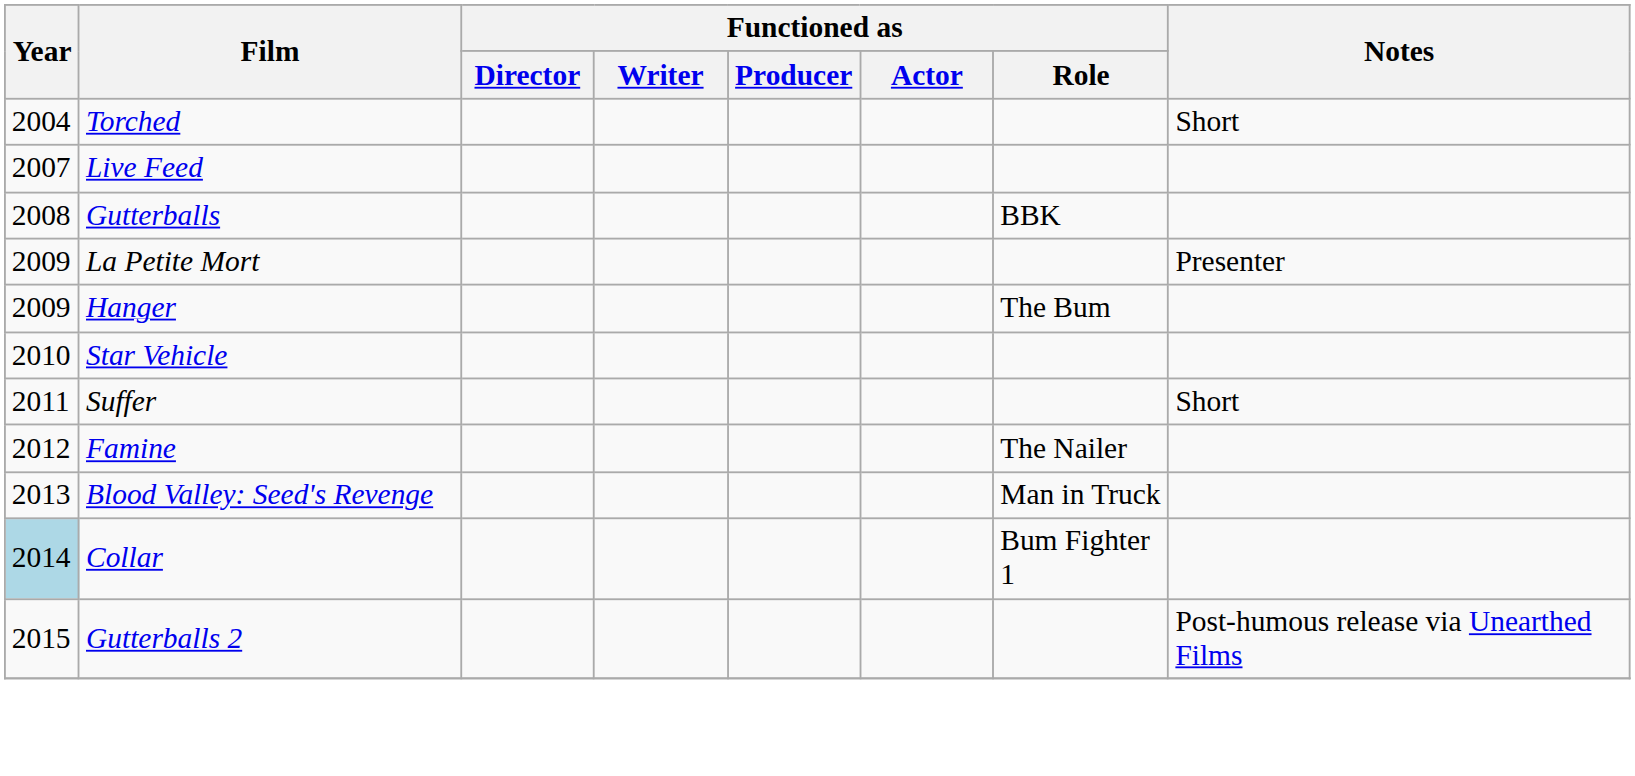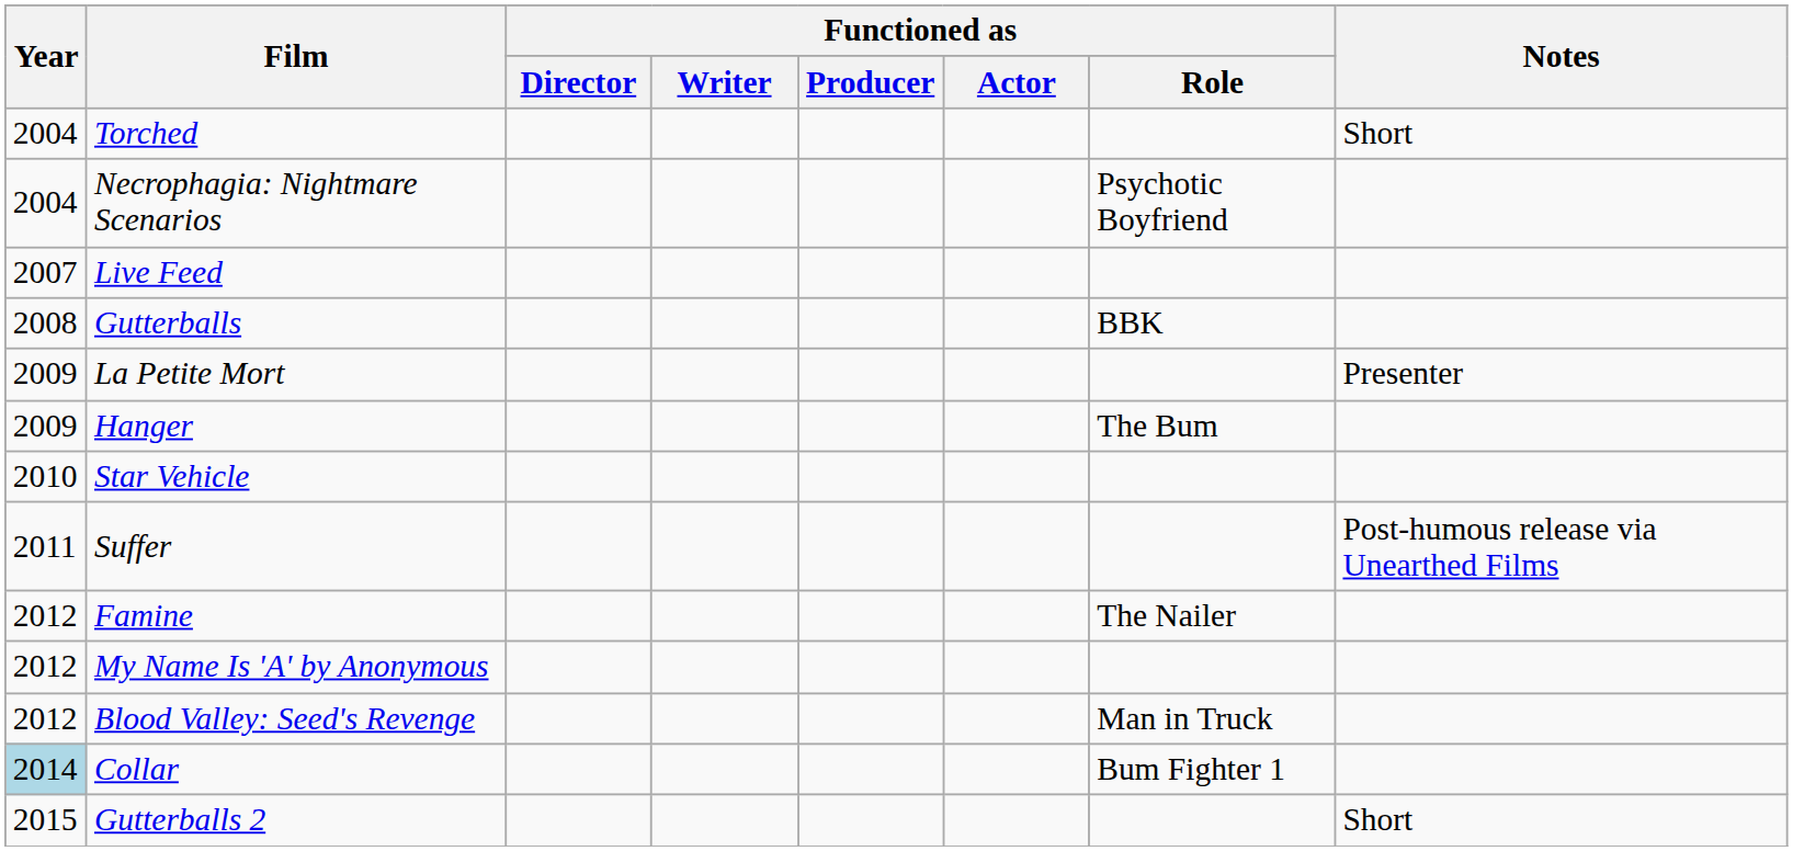+ row: 2004 | Necrophagia: Nightmare Scenarios | Psychotic Boyfriend
Suffer | Notes: Short -> Post-humous release via Unearthed Films
+ row: 2012 | My Name Is 'A' by Anonymous
Blood Valley: Seed's Revenge | Year: 2013 -> 2012
Gutterballs 2 | Notes: Post-humous release via Unearthed Films -> Short
